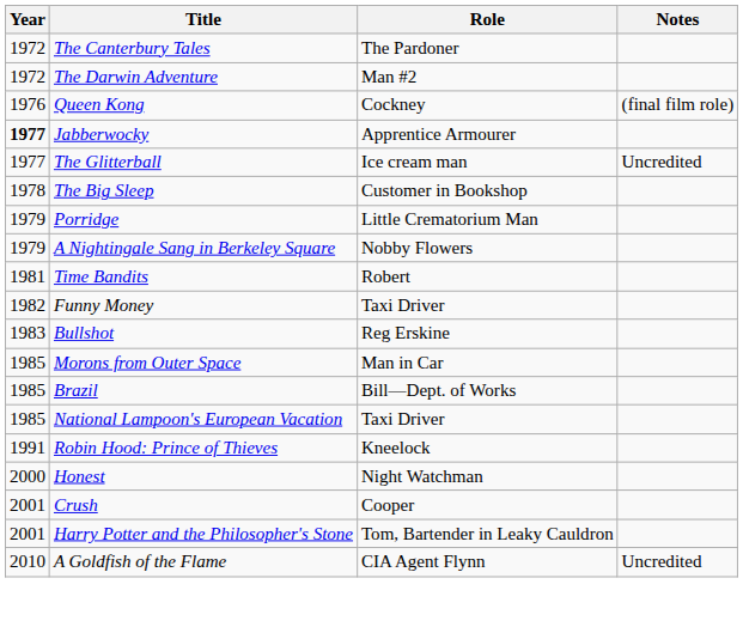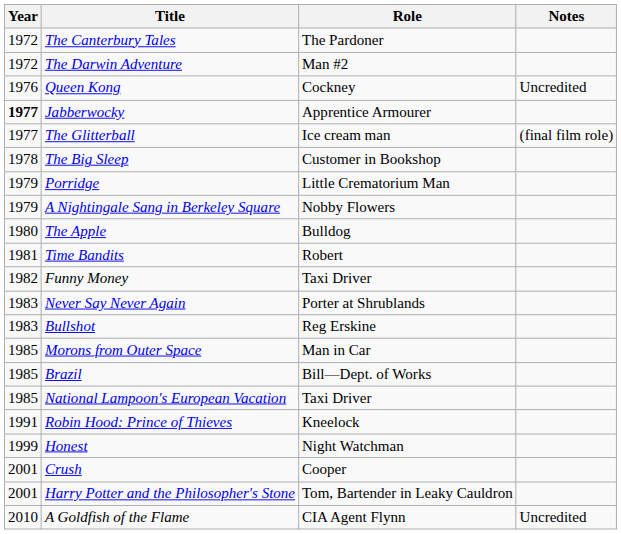Queen Kong | Notes: (final film role) -> Uncredited
The Glitterball | Notes: Uncredited -> (final film role)
+ row: 1980 | The Apple | Bulldog
+ row: 1983 | Never Say Never Again | Porter at Shrublands
Honest | Year: 2000 -> 1999
